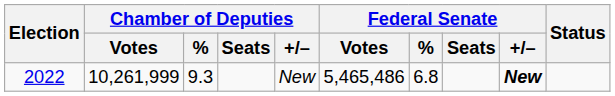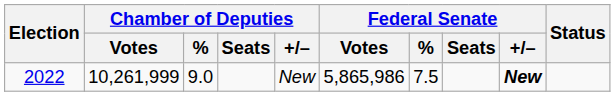2022 | Chamber of Deputies / %: 9.3 -> 9.0
2022 | Federal Senate / Votes: 5,465,486 -> 5,865,986
2022 | Federal Senate / %: 6.8 -> 7.5
